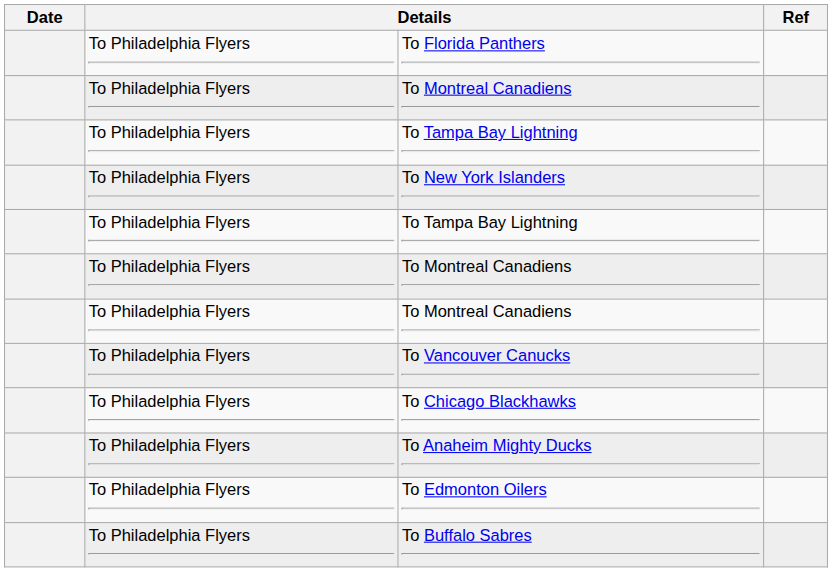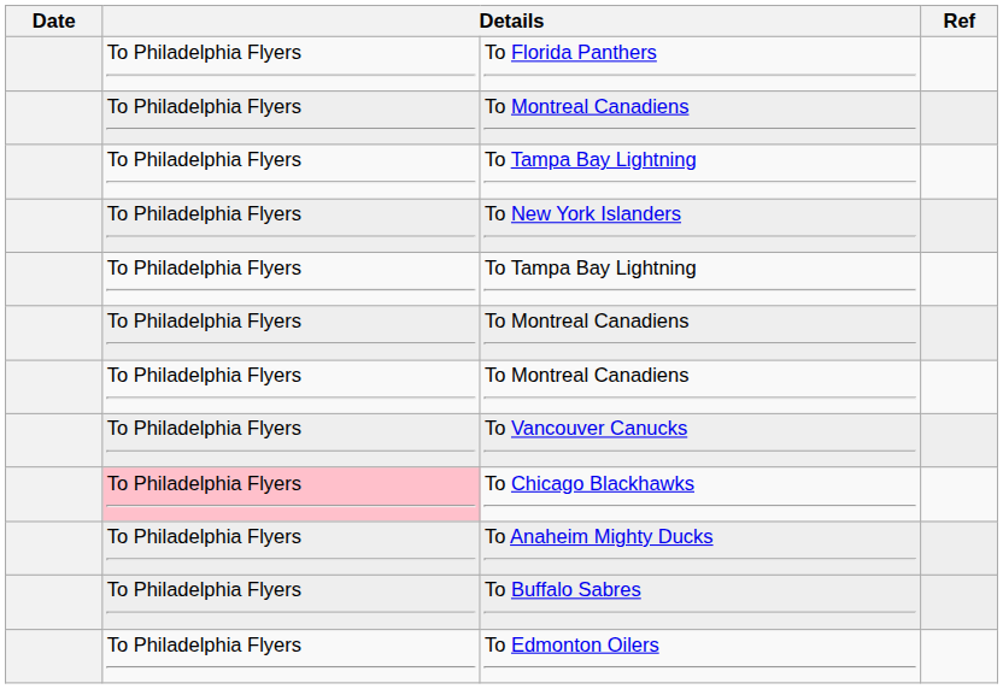To Chicago Blackhawks | column 2: no background -> pink background
rows swapped: To Edmonton Oilers <-> To Buffalo Sabres
